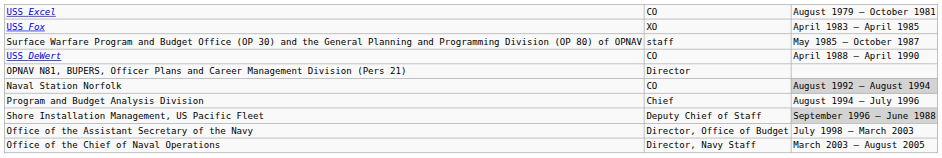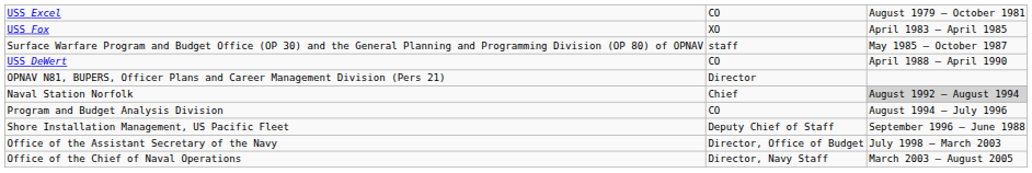Naval Station Norfolk | column 2: CO -> Chief
Program and Budget Analysis Division | column 2: Chief -> CO
Shore Installation Management, US Pacific Fleet | column 3: lightgrey background -> no background
